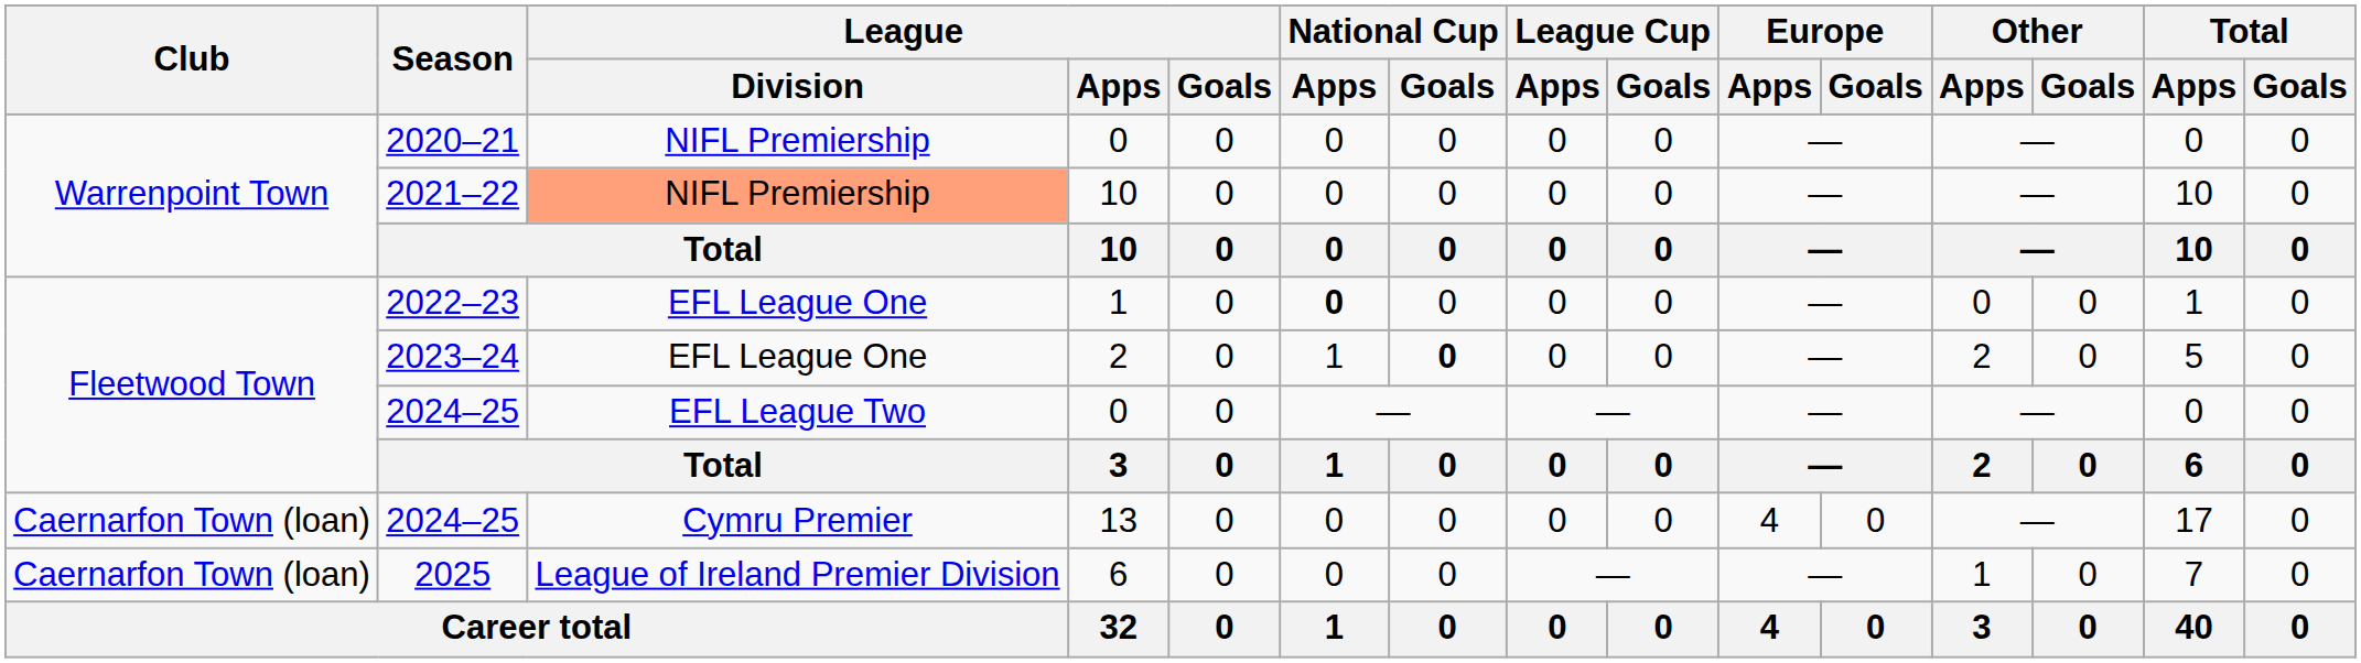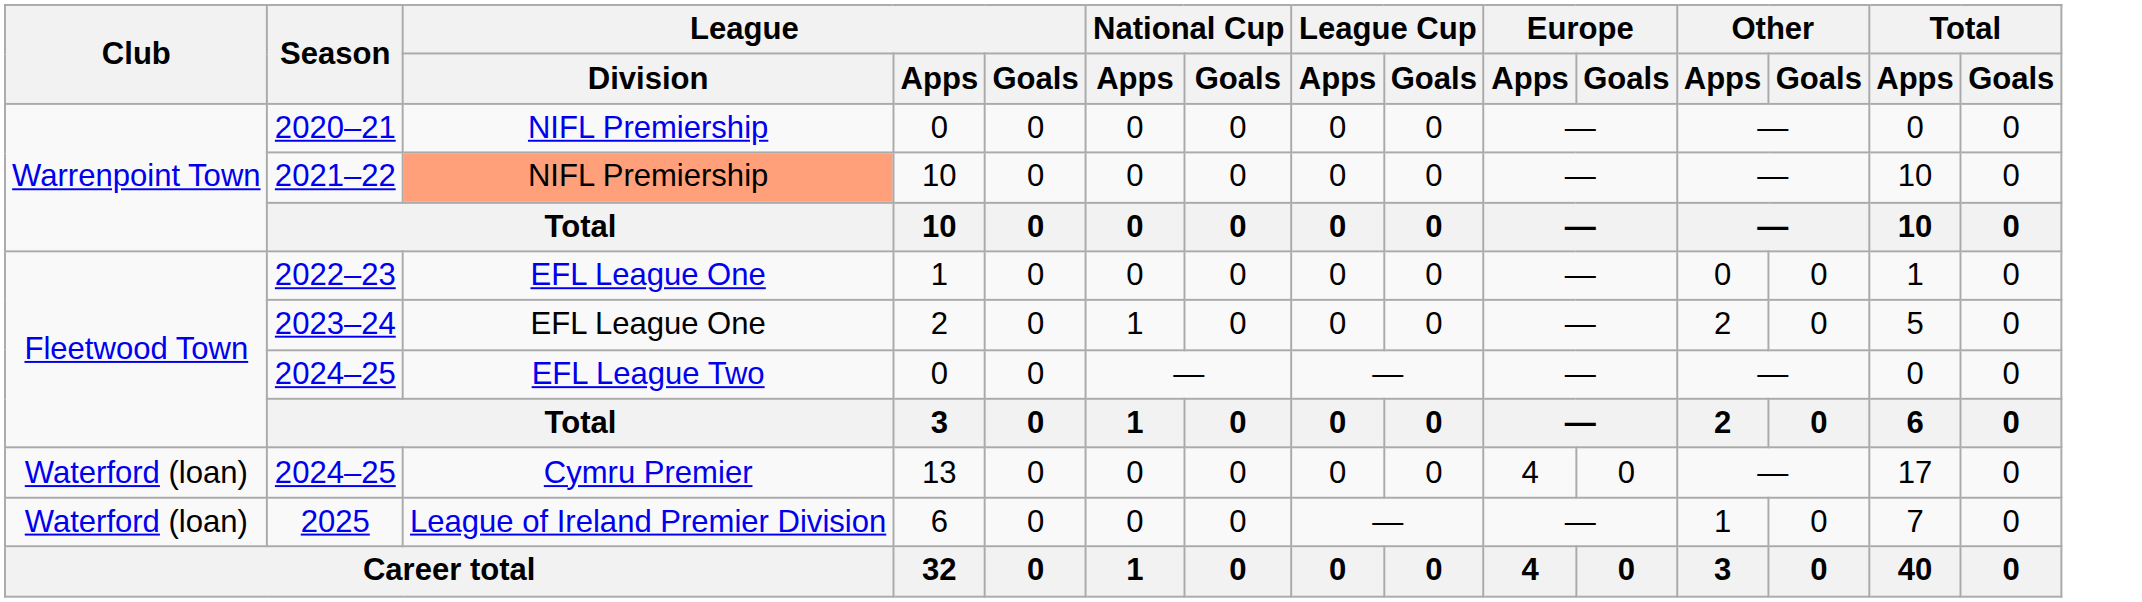2022–23 | National Cup / Apps: bold -> normal
2023–24 | National Cup / Goals: bold -> normal
2024–25 / 13 | Club: Caernarfon Town (loan) -> Waterford (loan)
2025 | Club: Caernarfon Town (loan) -> Waterford (loan)
